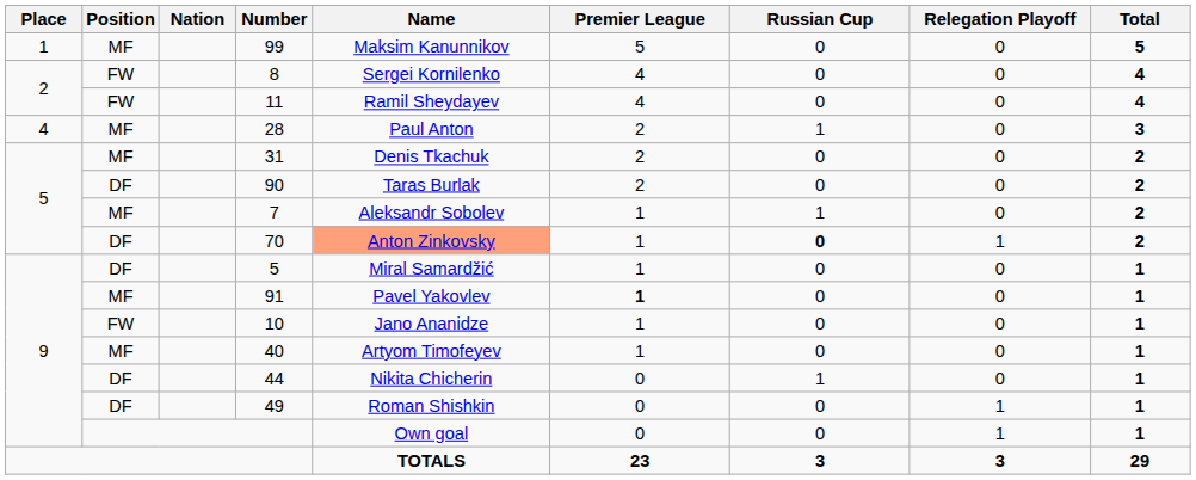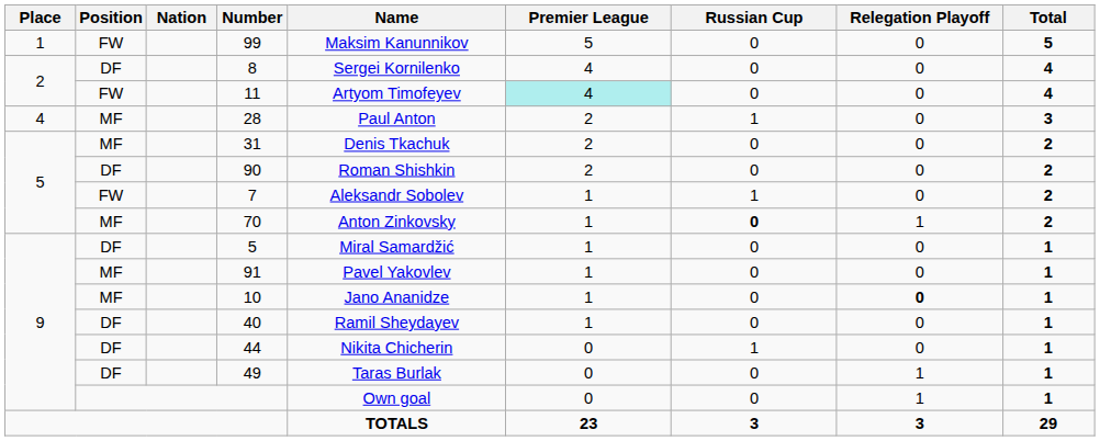99 | Position: MF -> FW
8 | Position: FW -> DF
11 | Name: Ramil Sheydayev -> Artyom Timofeyev
11 | Premier League: no background -> paleturquoise background
90 | Name: Taras Burlak -> Roman Shishkin
7 | Position: MF -> FW
70 | Position: DF -> MF
70 | Name: lightsalmon background -> no background
91 | Premier League: bold -> normal
10 | Position: FW -> MF
10 | Relegation Playoff: normal -> bold
40 | Position: MF -> DF
40 | Name: Artyom Timofeyev -> Ramil Sheydayev
49 | Name: Roman Shishkin -> Taras Burlak
